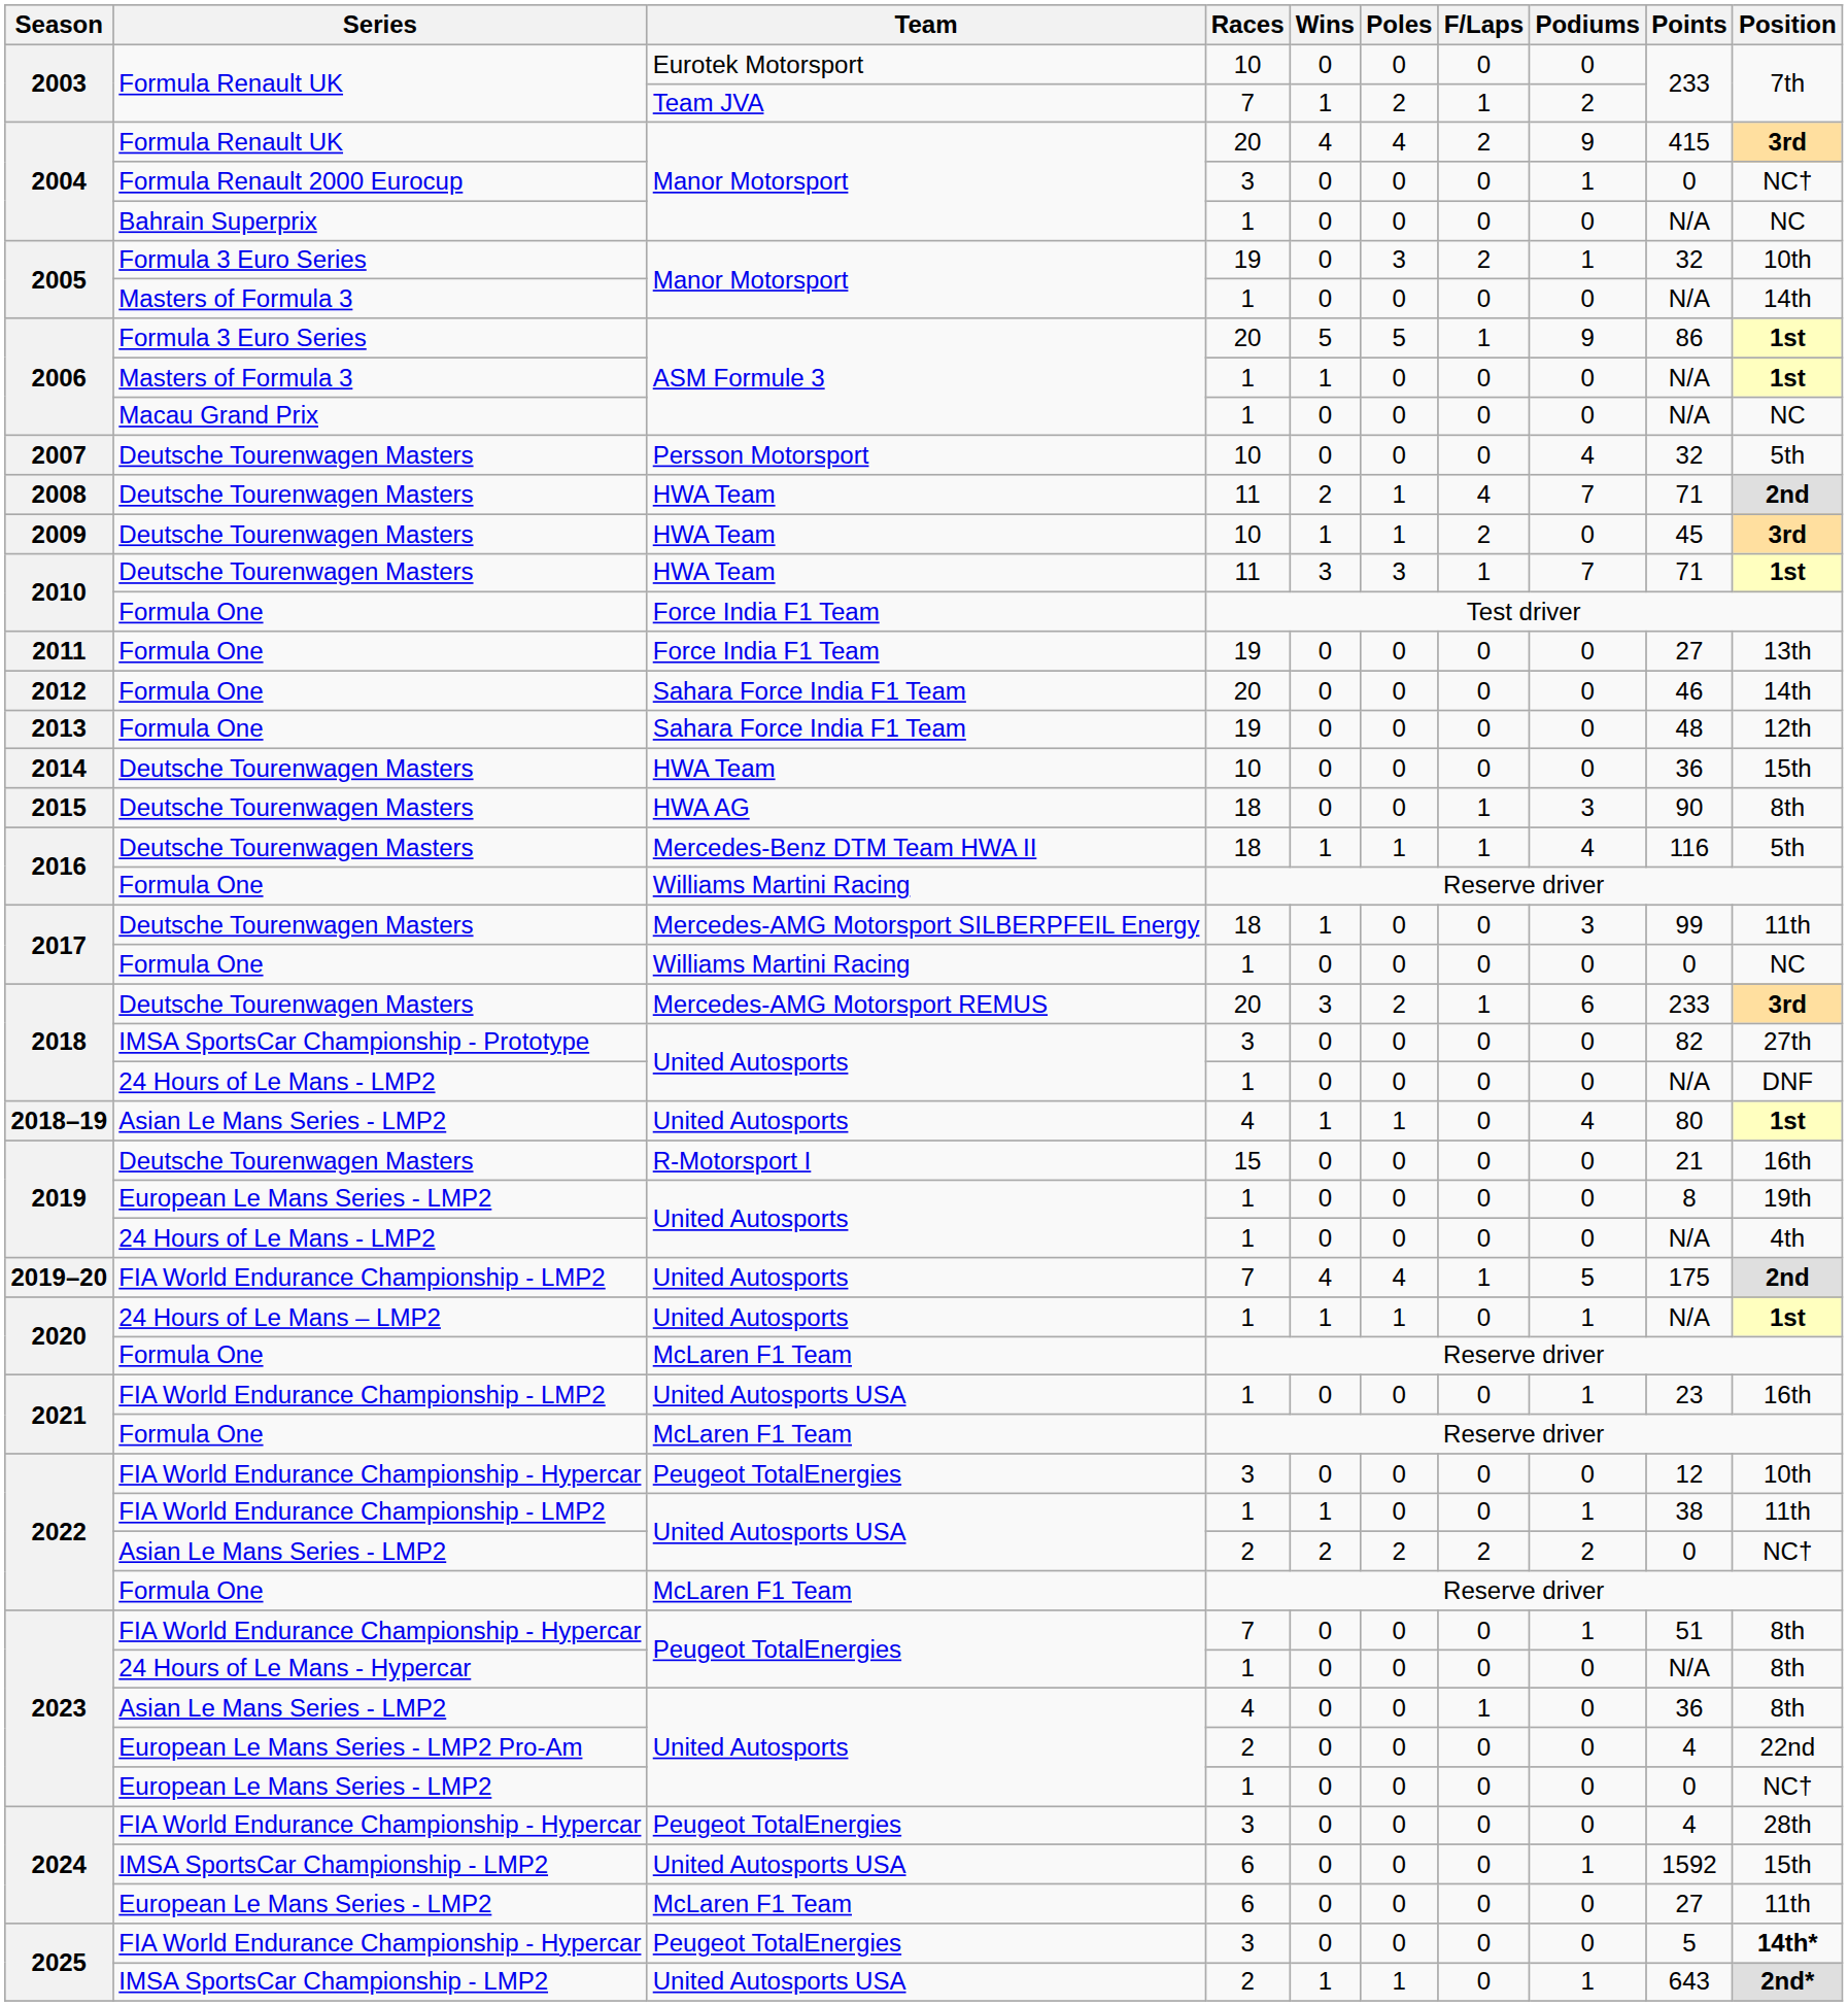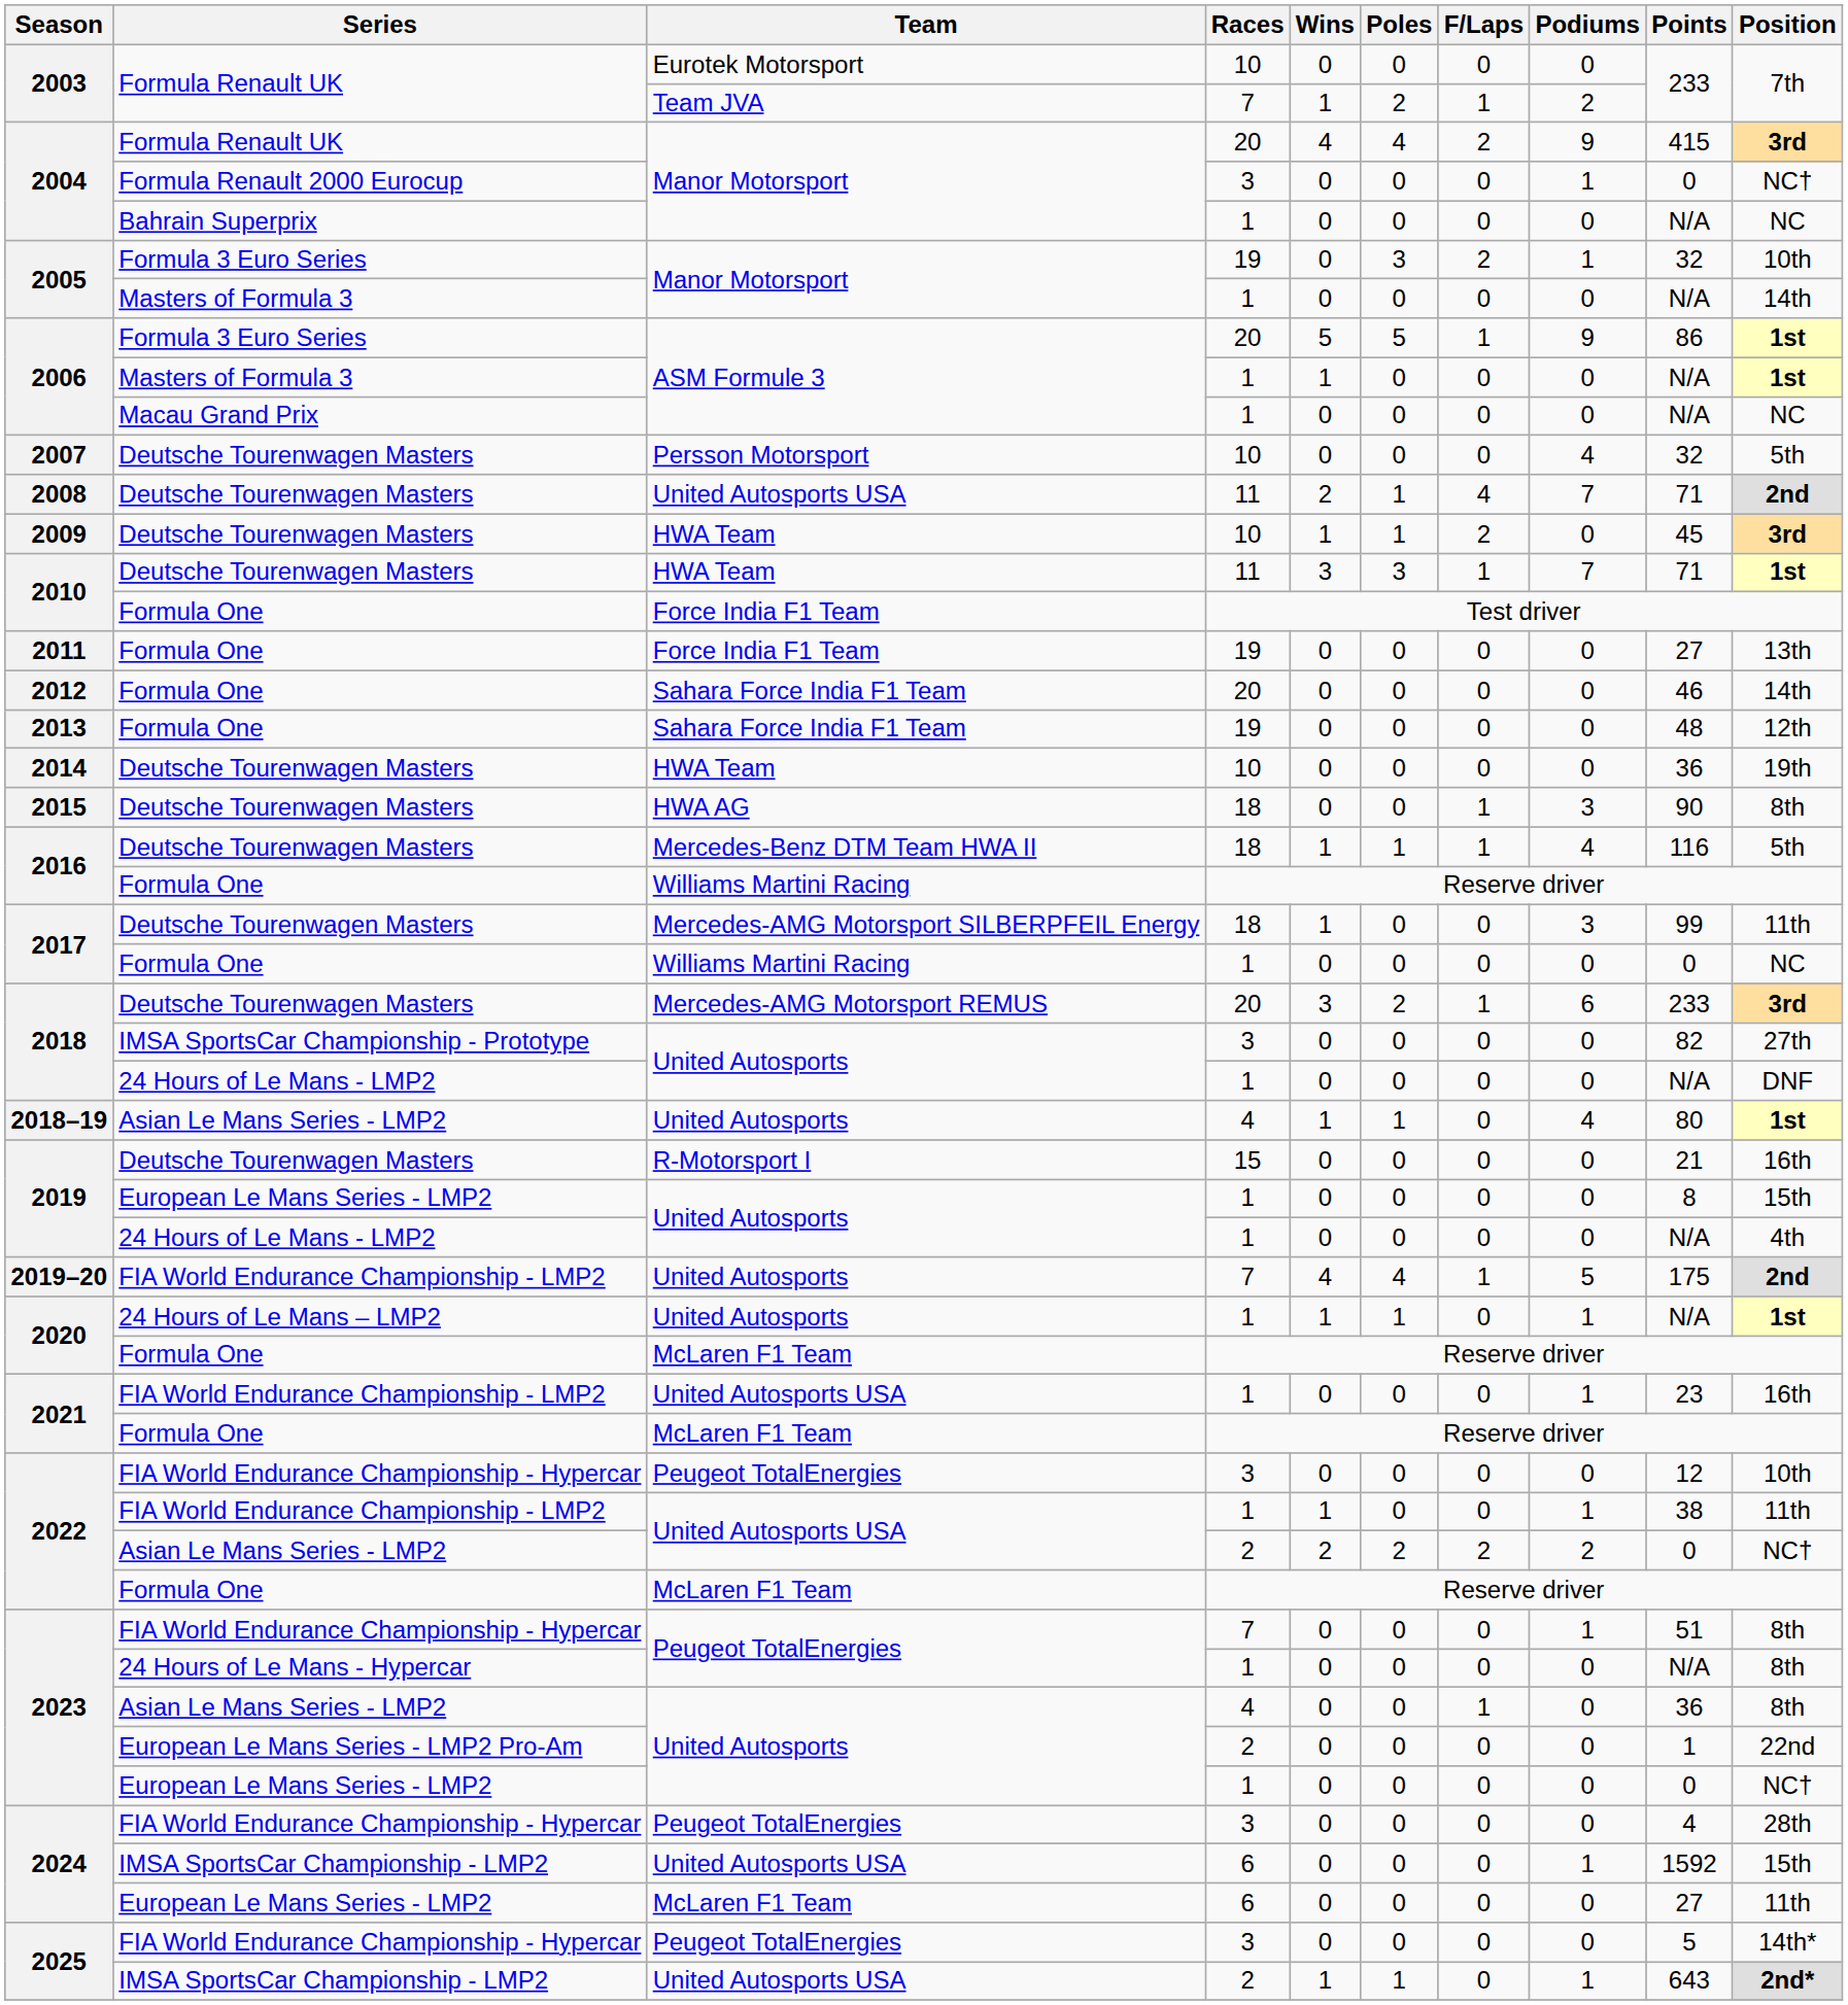2008 | Team: HWA Team -> United Autosports USA
2014 | Position: 15th -> 19th
2019 / European Le Mans Series - LMP2 | Position: 19th -> 15th
2023 / European Le Mans Series - LMP2 Pro-Am | Points: 4 -> 1
2025 / FIA World Endurance Championship - Hypercar | Position: bold -> normal
